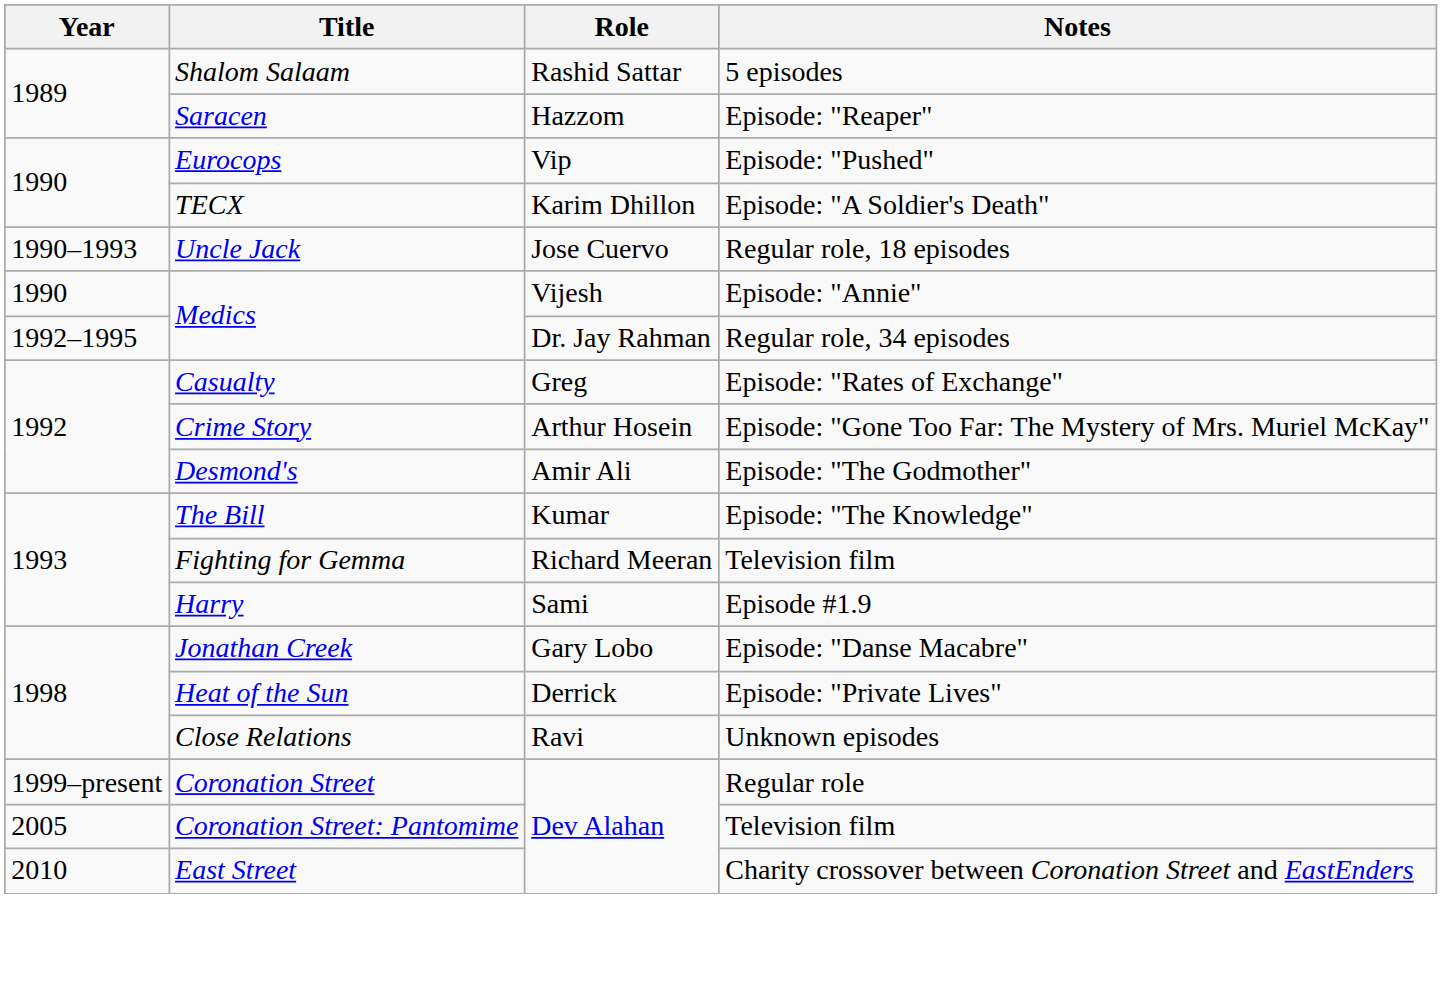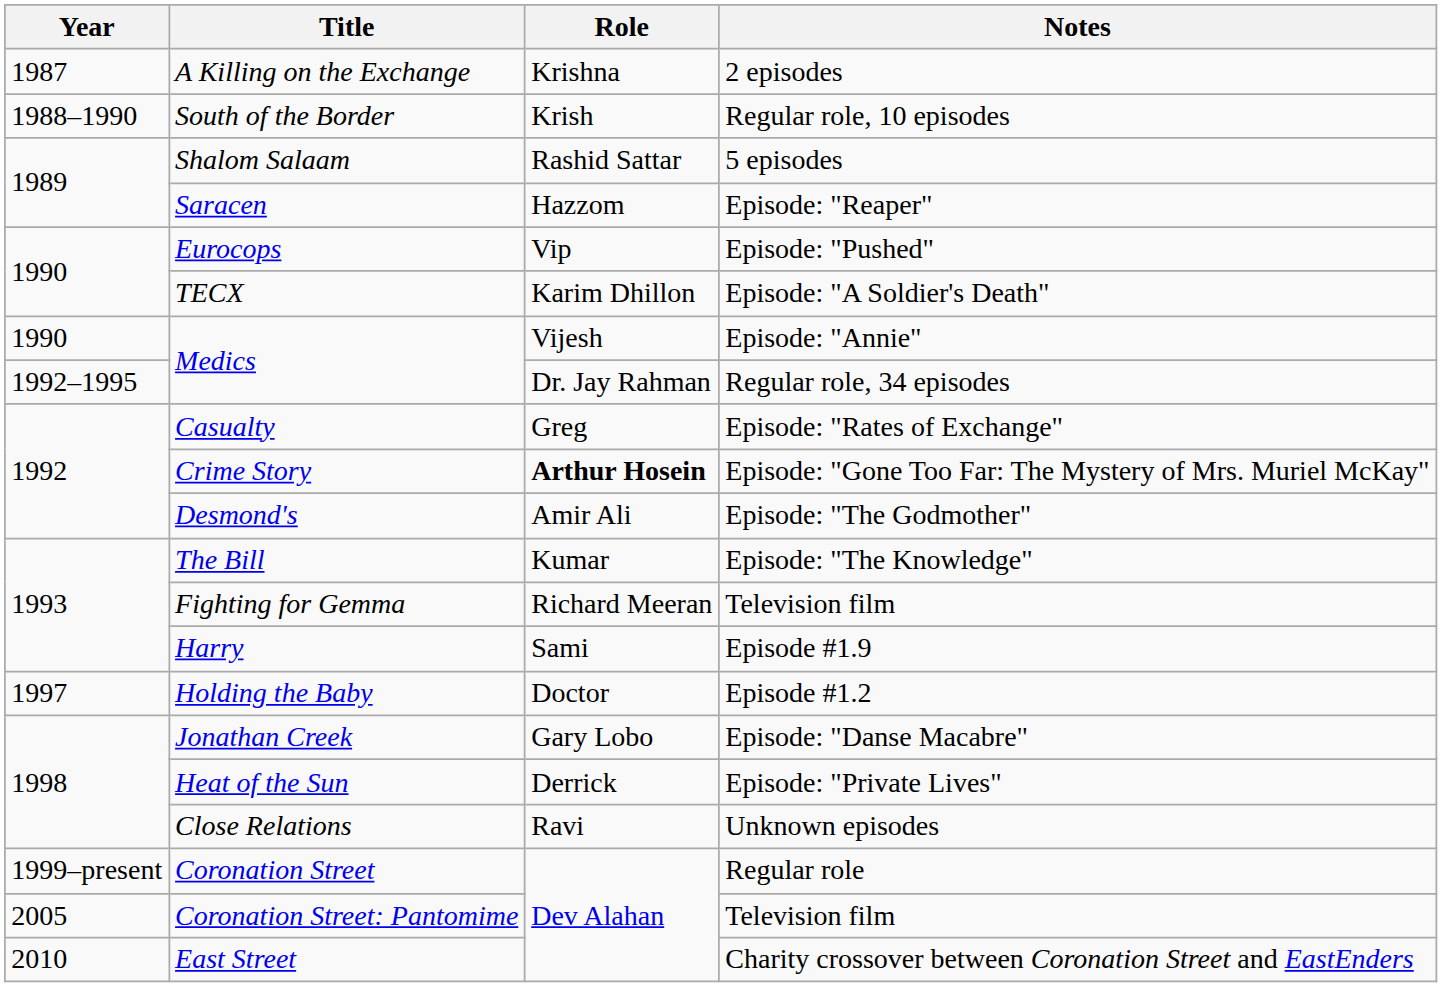+ row: 1987 | A Killing on the Exchange | Krishna | 2 episodes
+ row: 1988–1990 | South of the Border | Krish | Regular role, 10 episodes
- row: 1990–1993 | Uncle Jack | Jose Cuervo | Regular role, 18 episodes
Crime Story | Role: normal -> bold
+ row: 1997 | Holding the Baby | Doctor | Episode #1.2
